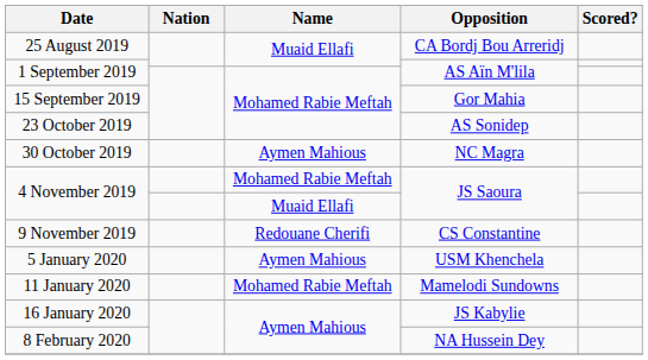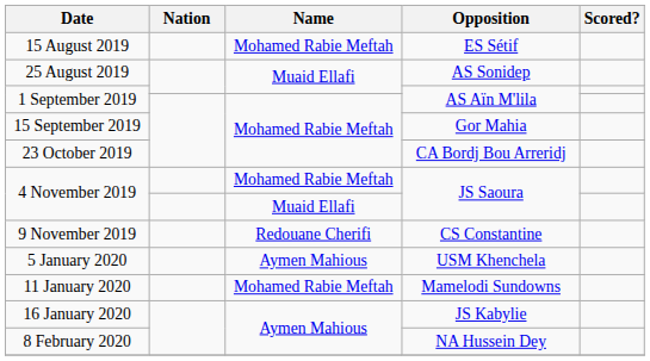+ row: 15 August 2019 | Mohamed Rabie Meftah | ES Sétif
25 August 2019 | Opposition: CA Bordj Bou Arreridj -> AS Sonidep
23 October 2019 | Opposition: AS Sonidep -> CA Bordj Bou Arreridj
- row: 30 October 2019 | Aymen Mahious | NC Magra
